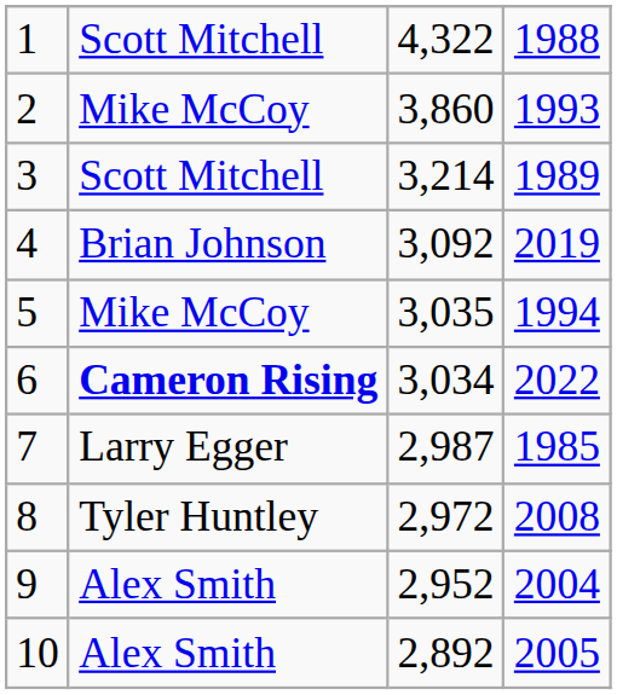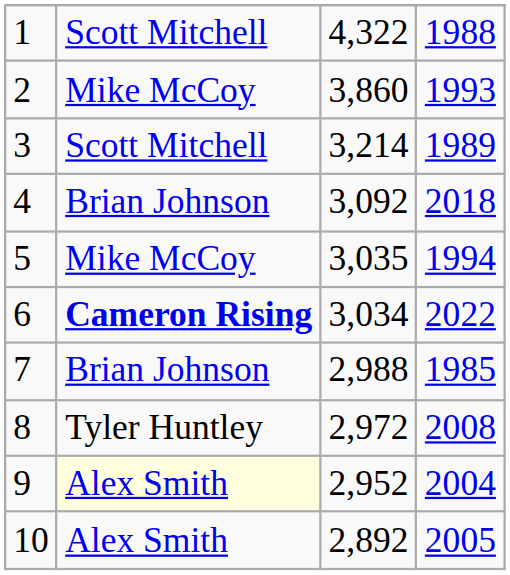4 | column 4: 2019 -> 2018
7 | column 2: Larry Egger -> Brian Johnson
7 | column 3: 2,987 -> 2,988
9 | column 2: no background -> lightyellow background
